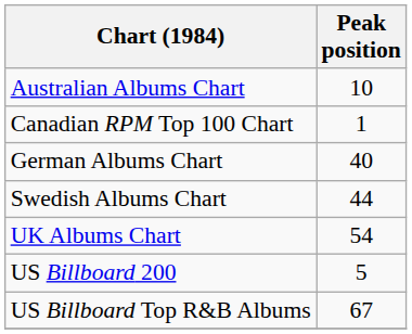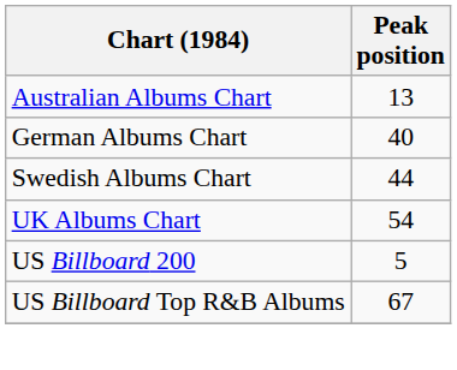Australian Albums Chart | Peak position: 10 -> 13
- row: Canadian RPM Top 100 Chart | 1
